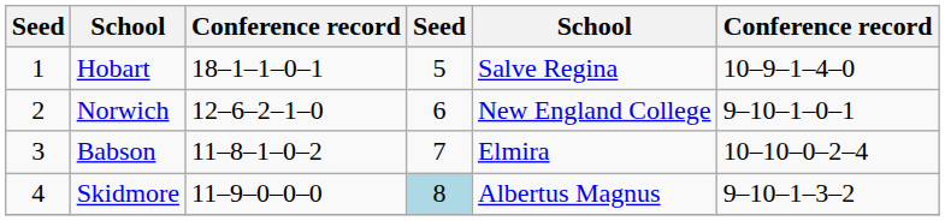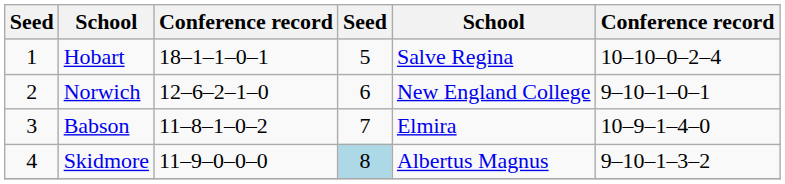Hobart | column 6: 10–9–1–4–0 -> 10–10–0–2–4
Babson | column 6: 10–10–0–2–4 -> 10–9–1–4–0
